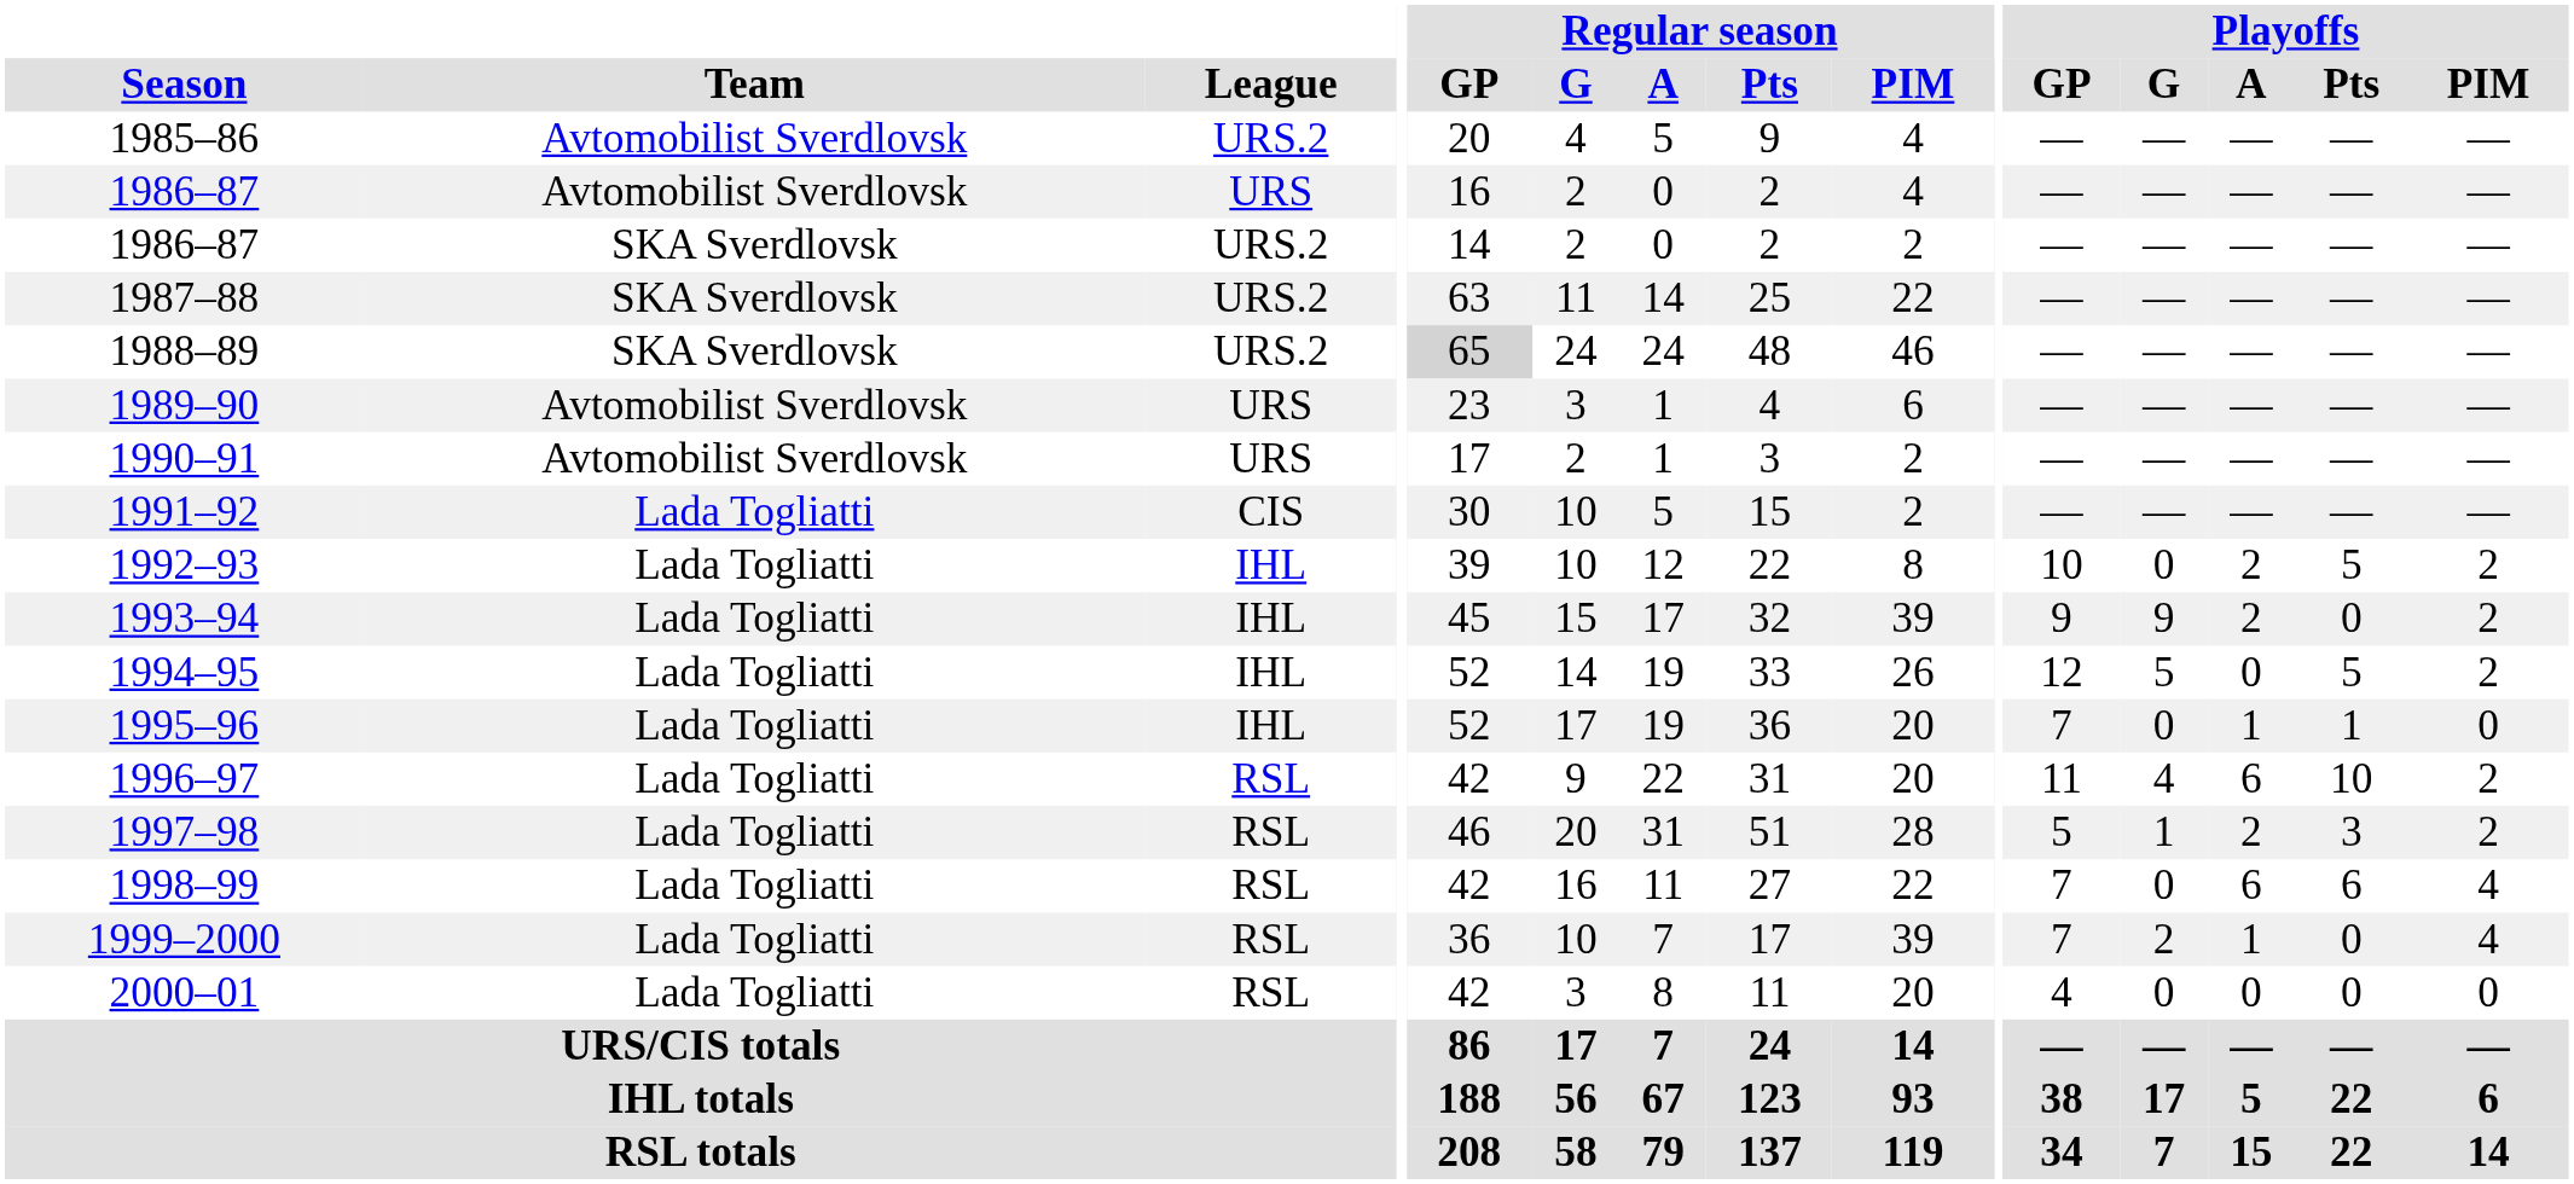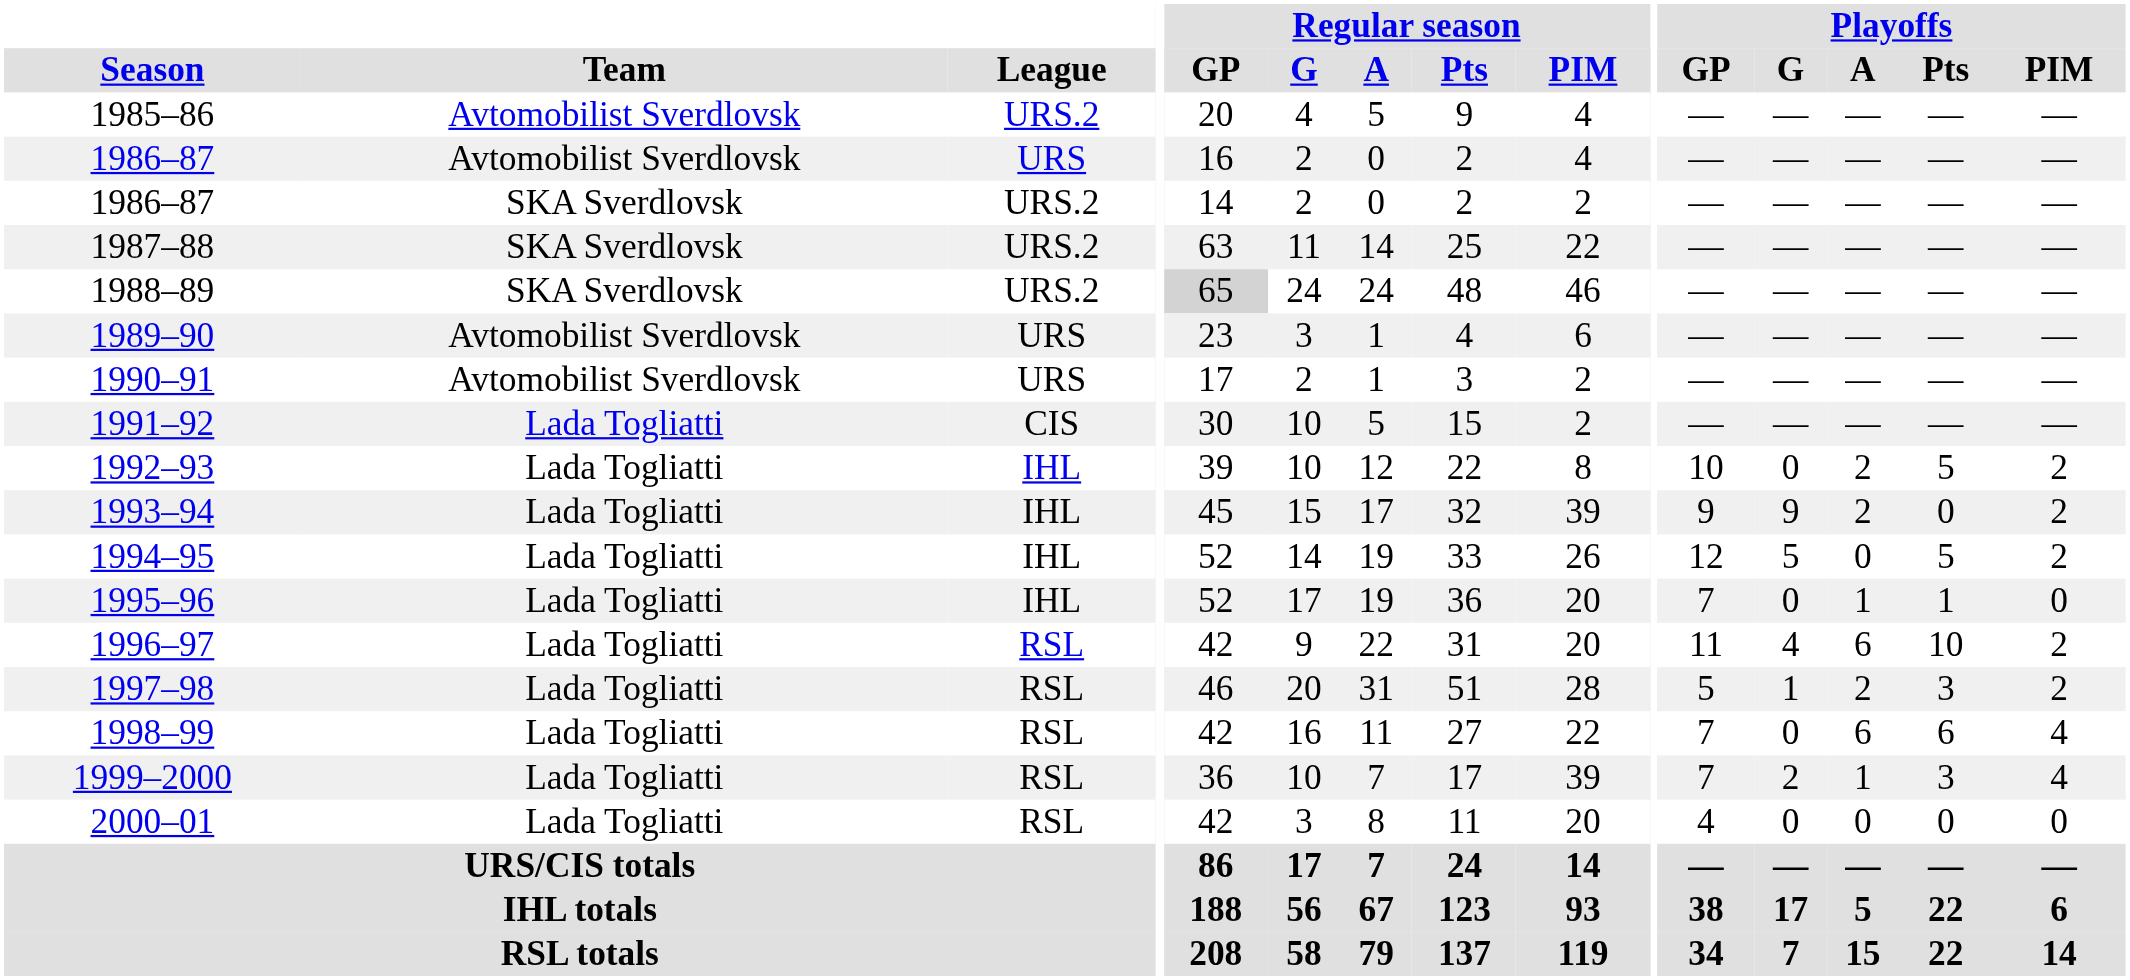1999–2000 | Playoffs / Pts: 0 -> 3
